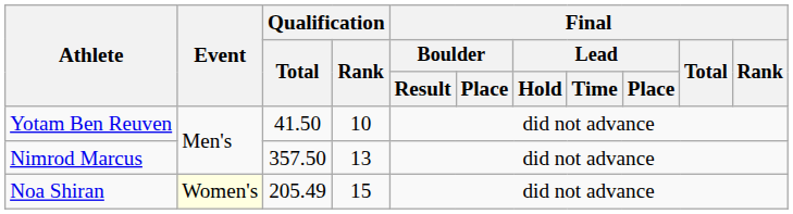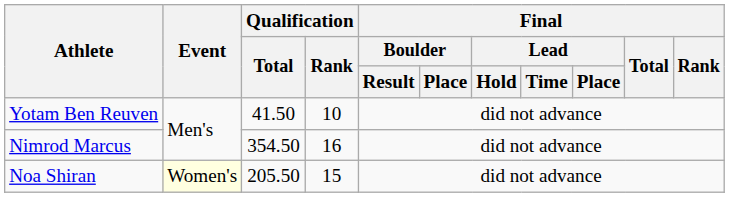Nimrod Marcus | Qualification / Total: 357.50 -> 354.50
Nimrod Marcus | Qualification / Rank: 13 -> 16
Noa Shiran | Qualification / Total: 205.49 -> 205.50
